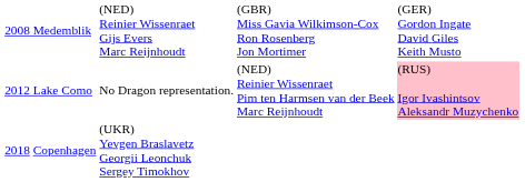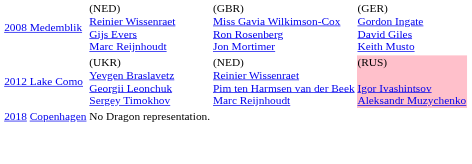2012 Lake Como | column 2: No Dragon representation. -> (UKR) Yevgen Braslavetz Georgii Leonchuk Sergey Timokhov
2018 Copenhagen | column 2: (UKR) Yevgen Braslavetz Georgii Leonchuk Sergey Timokhov -> No Dragon representation.
